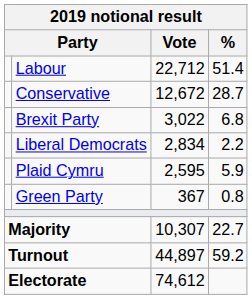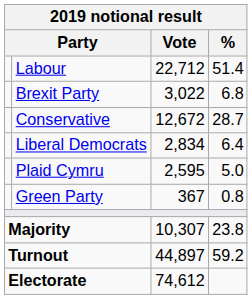rows swapped: Conservative <-> Brexit Party
Liberal Democrats | %: 2.2 -> 6.4
Plaid Cymru | %: 5.9 -> 5.0
Majority | %: 22.7 -> 23.8
